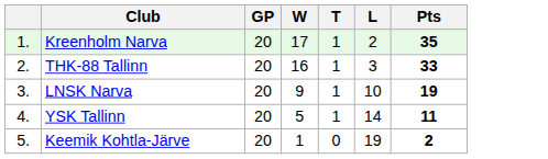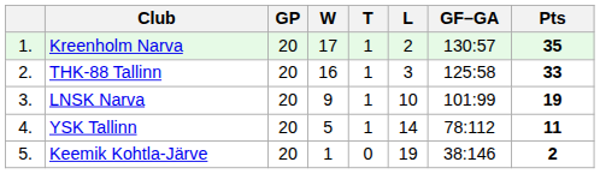+ column: GF–GA | 130:57 | 125:58 | 101:99 | 78:112 | 38:146
